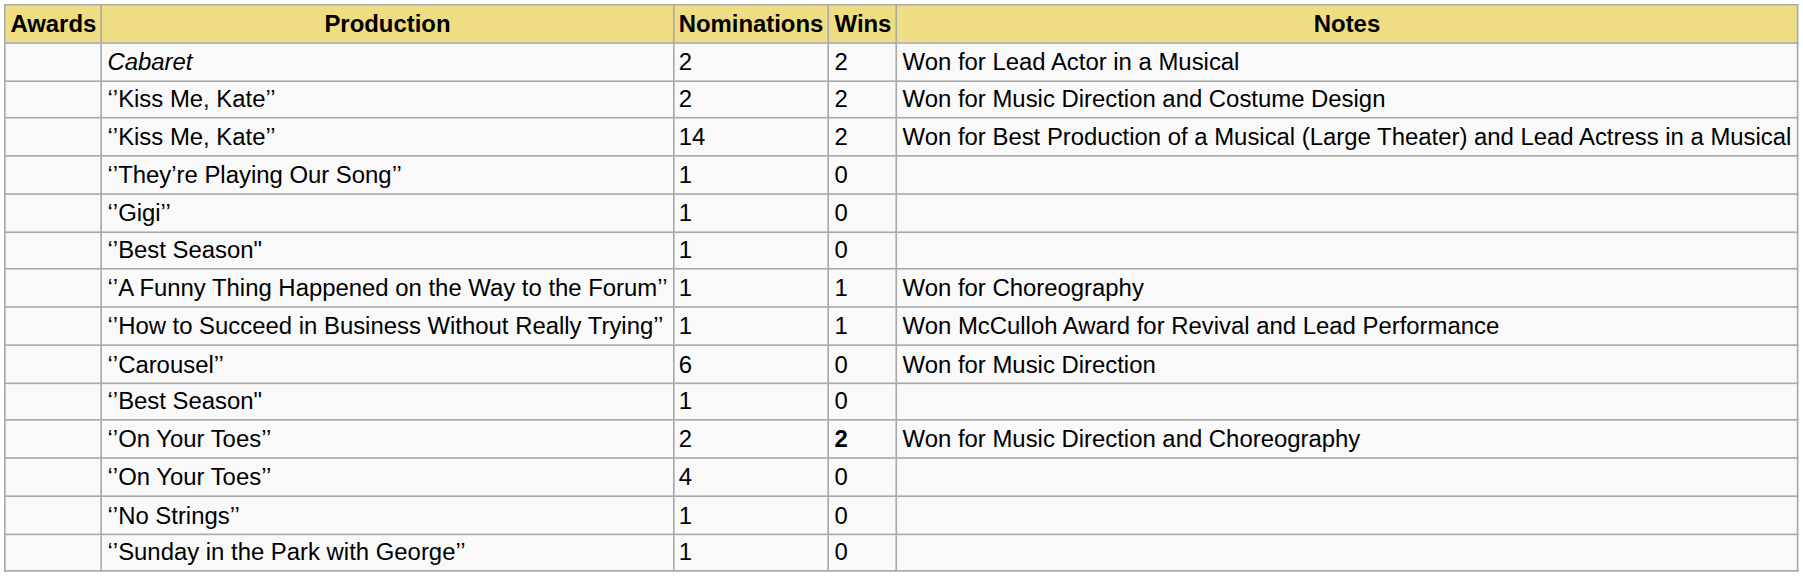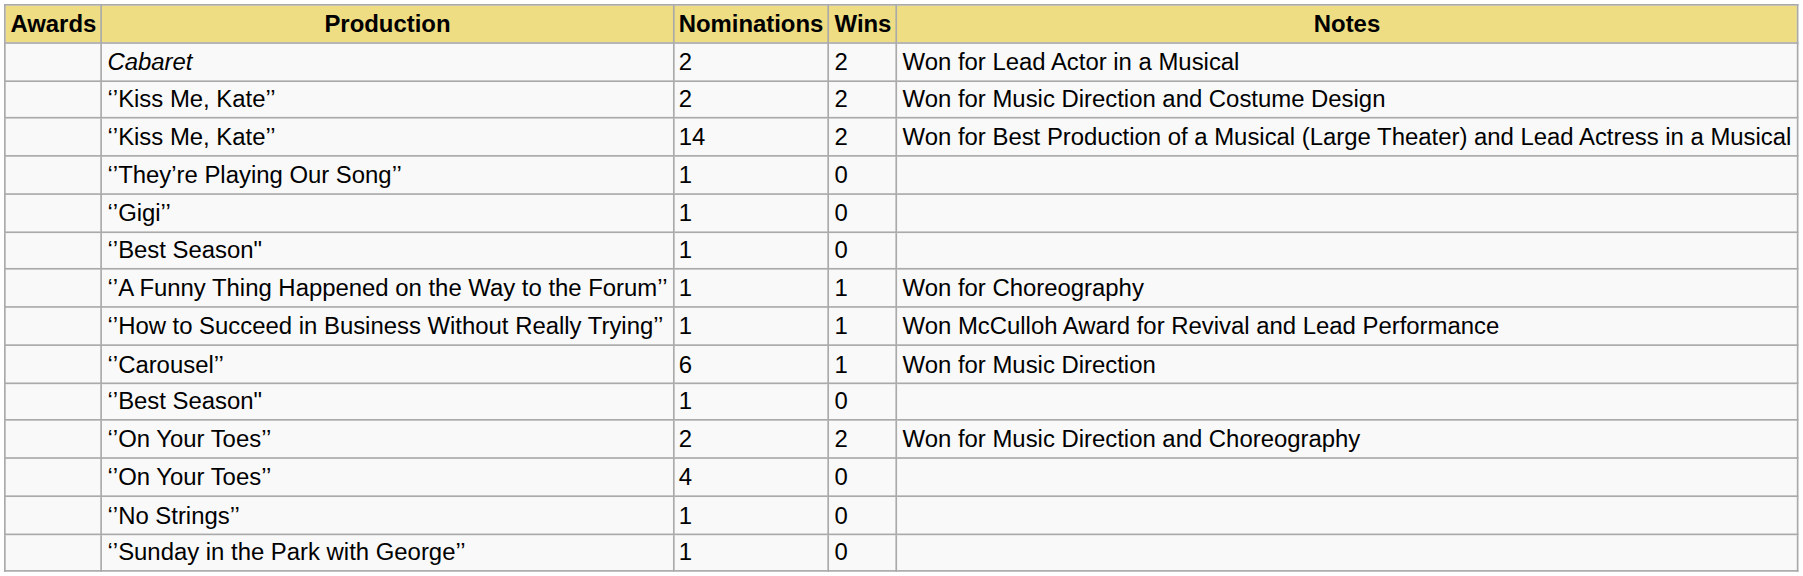‘’Carousel’’ | Wins: 0 -> 1
‘’On Your Toes’’ / 2 | Wins: bold -> normal
